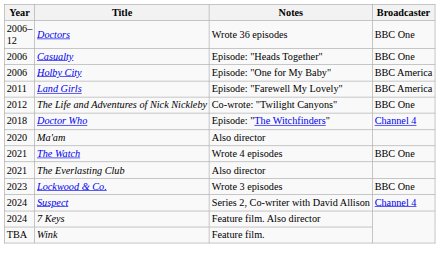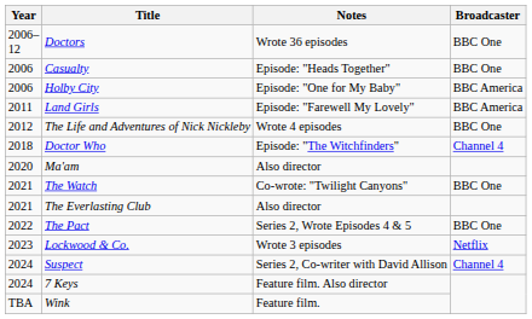The Life and Adventures of Nick Nickleby | Notes: Co-wrote: "Twilight Canyons" -> Wrote 4 episodes
The Watch | Notes: Wrote 4 episodes -> Co-wrote: "Twilight Canyons"
+ row: 2022 | The Pact | Series 2, Wrote Episodes 4 & 5 | BBC One
Lockwood & Co. | Broadcaster: BBC One -> Netflix
